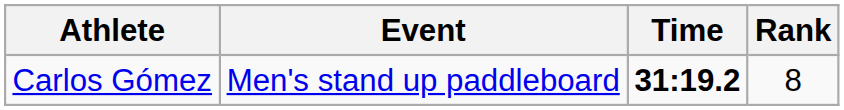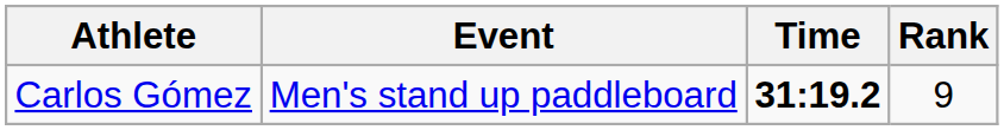Carlos Gómez | Rank: 8 -> 9
